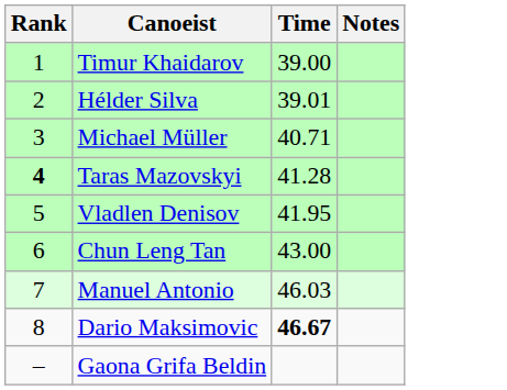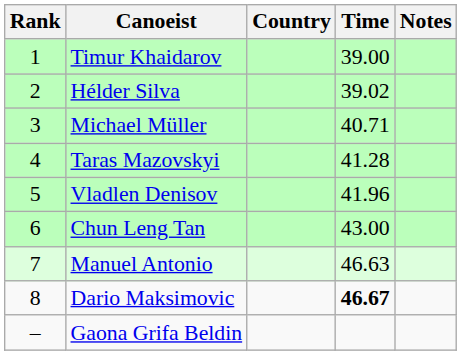+ column: Country
Hélder Silva | Time: 39.01 -> 39.02
Taras Mazovskyi | Rank: bold -> normal
Vladlen Denisov | Time: 41.95 -> 41.96
Manuel Antonio | Time: 46.03 -> 46.63
